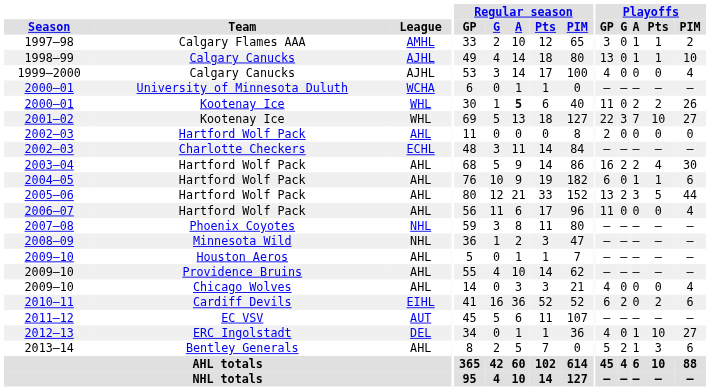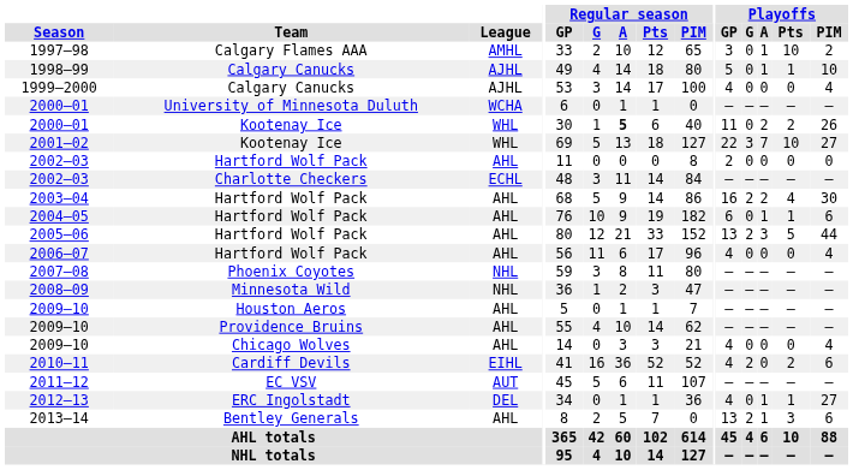1997–98 | Playoffs / Pts: 1 -> 10
1998–99 | Playoffs / GP: 13 -> 5
2006–07 | Playoffs / GP: 11 -> 4
2010–11 | Playoffs / GP: 6 -> 4
2012–13 | Playoffs / Pts: 10 -> 1
2013–14 | Playoffs / GP: 5 -> 13
